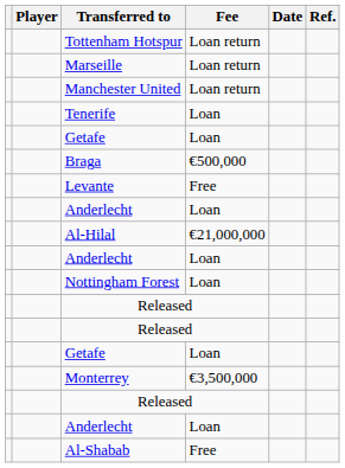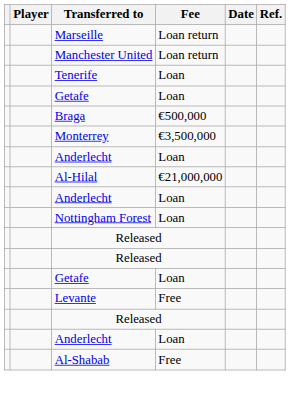- row: Tottenham Hotspur | Loan return
rows swapped: Levante <-> Monterrey
